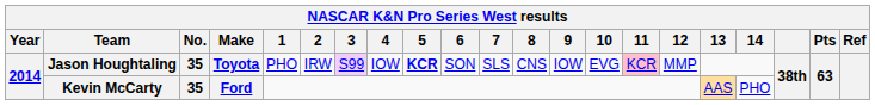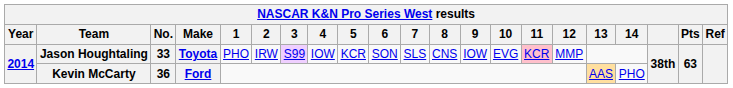Jason Houghtaling | No.: 35 -> 33
Jason Houghtaling | 5: bold -> normal
Kevin McCarty | No.: 35 -> 36
